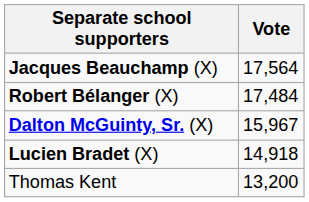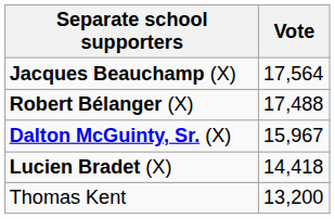Robert Bélanger (X) | Vote: 17,484 -> 17,488
Lucien Bradet (X) | Vote: 14,918 -> 14,418
